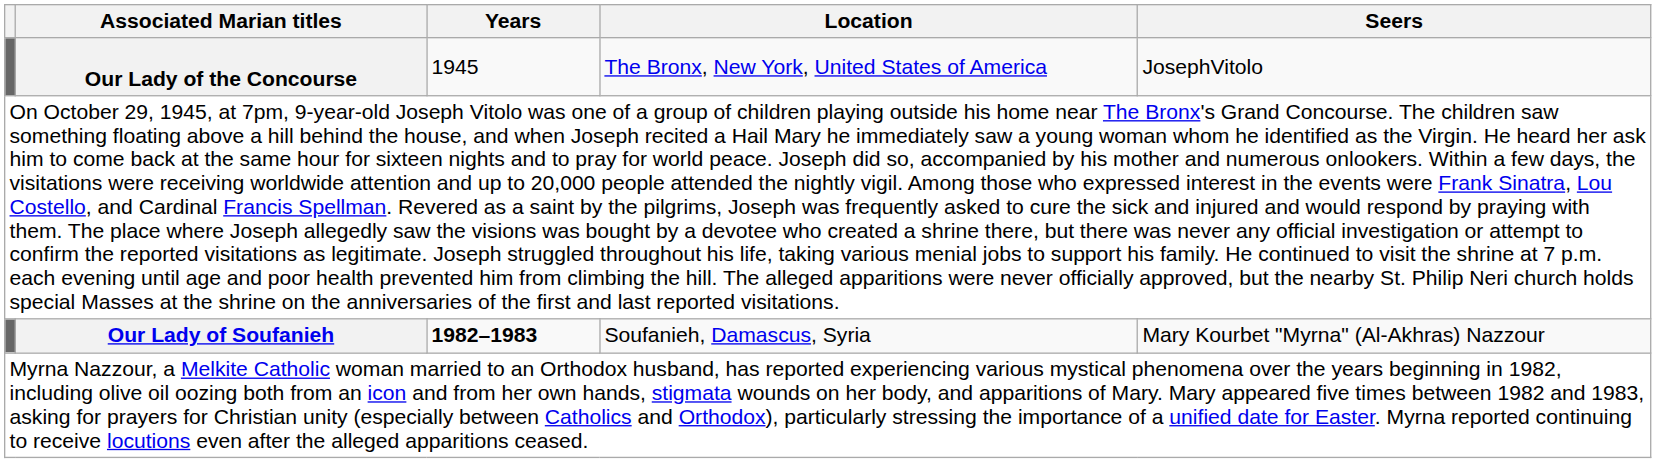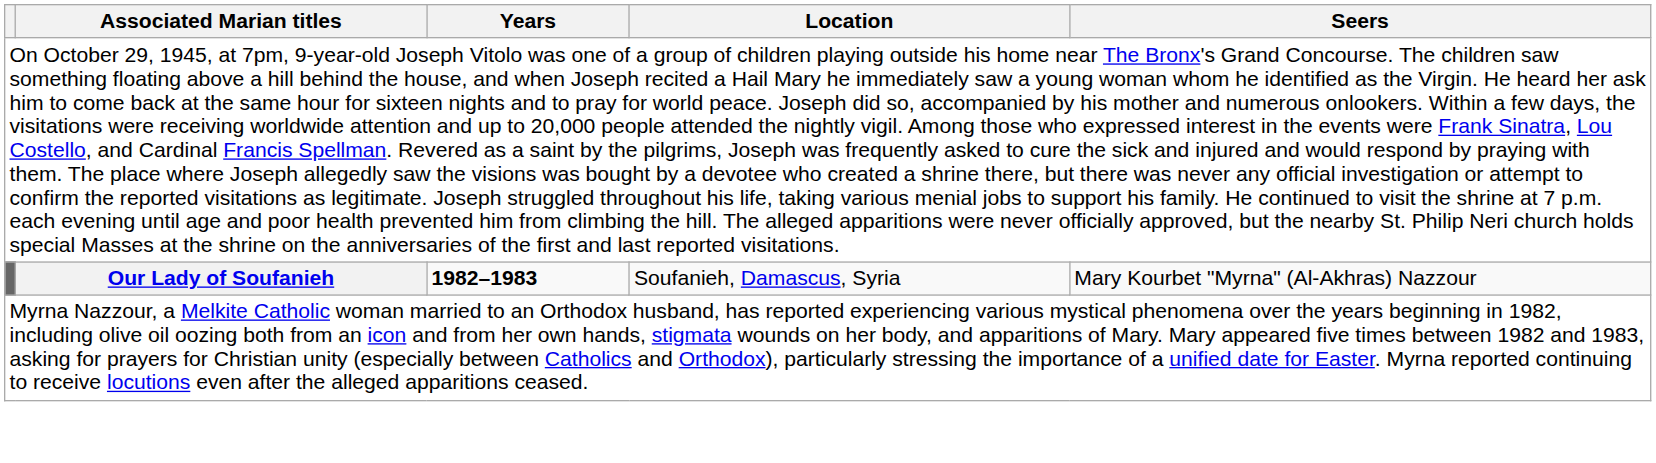- row: Our Lady of the Concourse | 1945 | The Bronx, New York, United States of America | JosephVitolo
